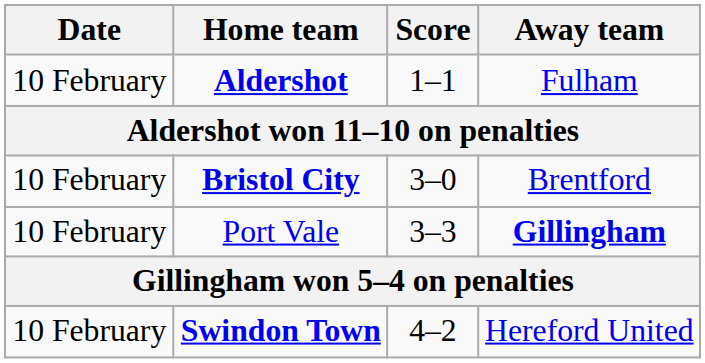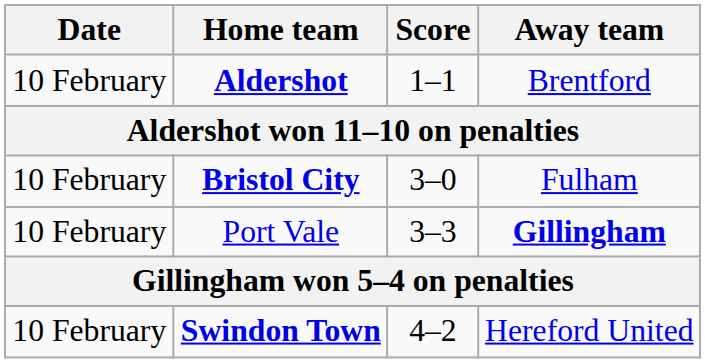Aldershot | Away team: Fulham -> Brentford
Bristol City | Away team: Brentford -> Fulham
